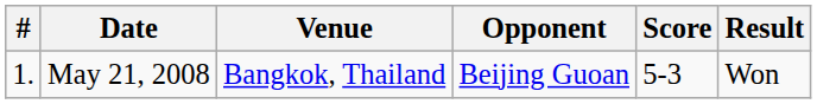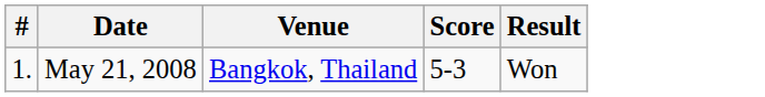- column: Opponent | Beijing Guoan
